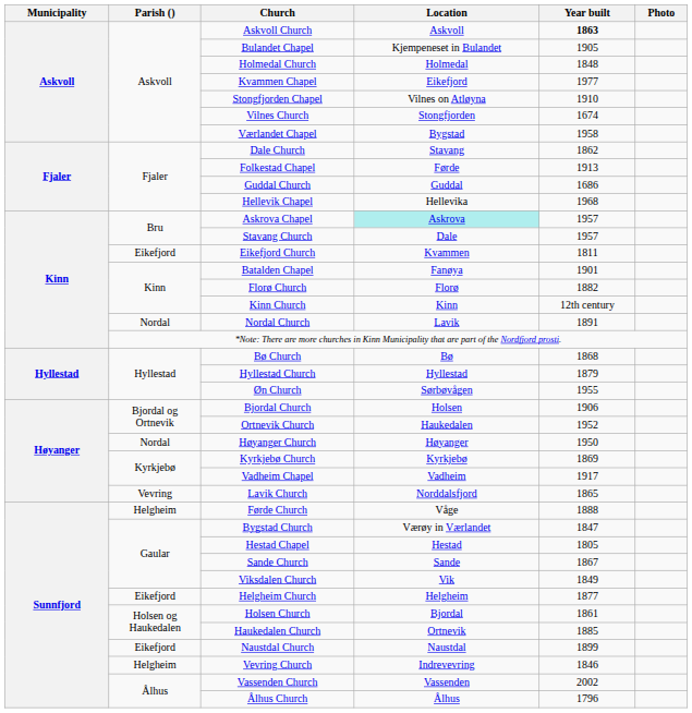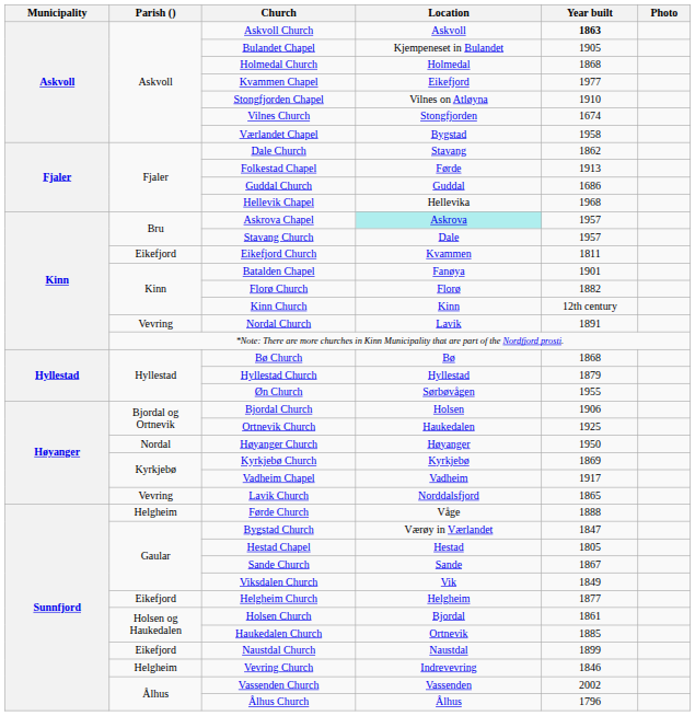Holmedal Church | Year built: 1848 -> 1868
Nordal Church | Parish (): Nordal -> Vevring
Ortnevik Church | Year built: 1952 -> 1925
